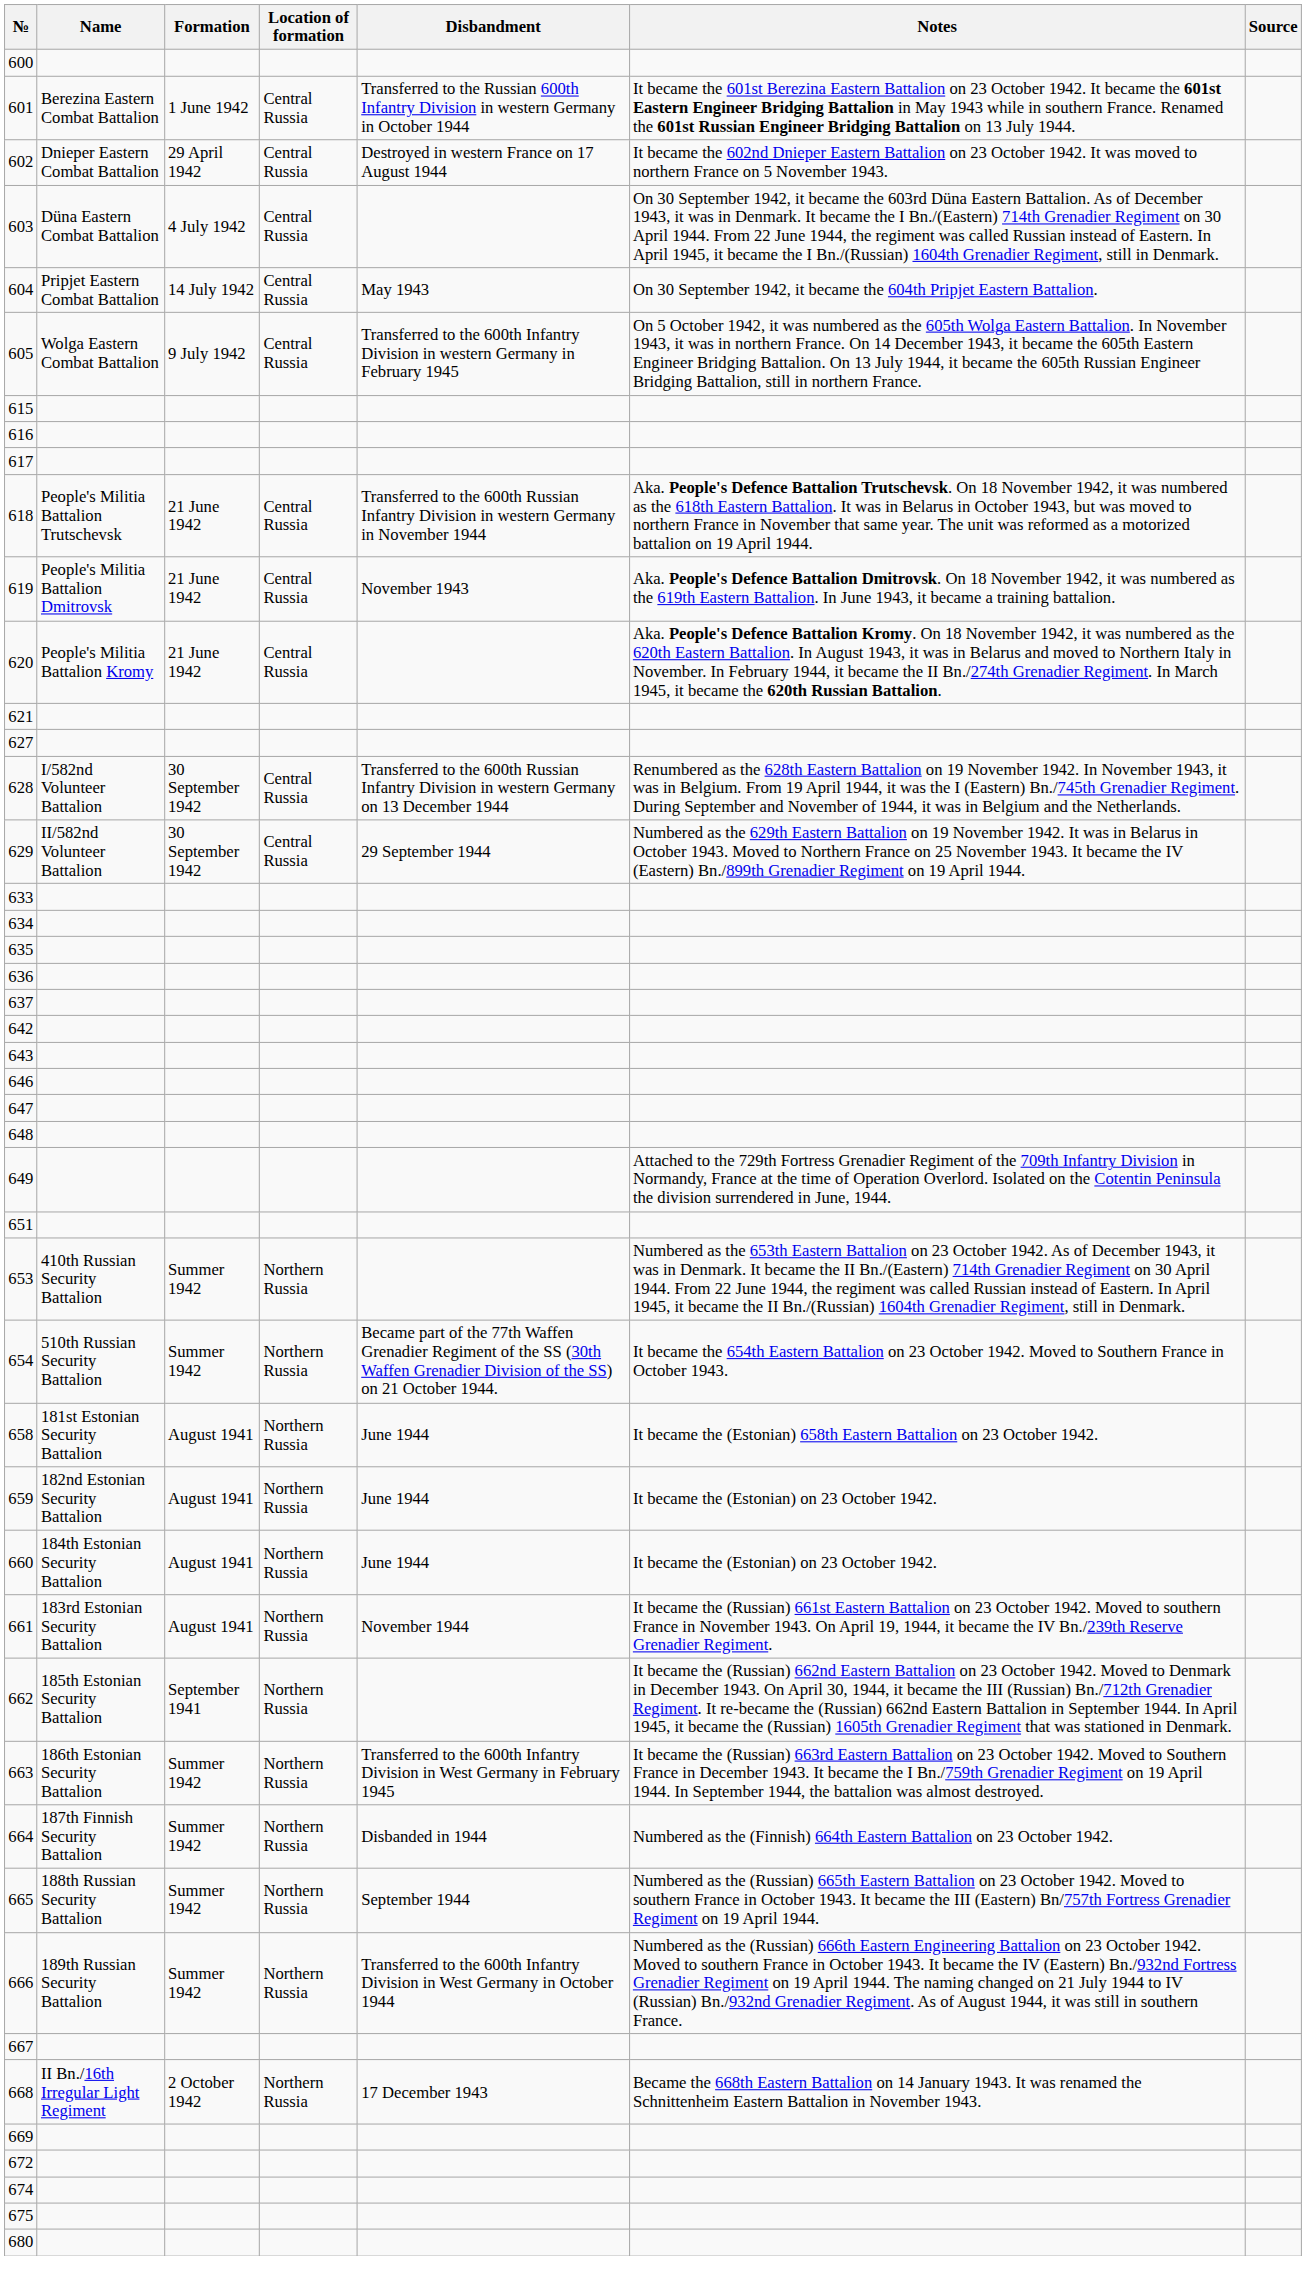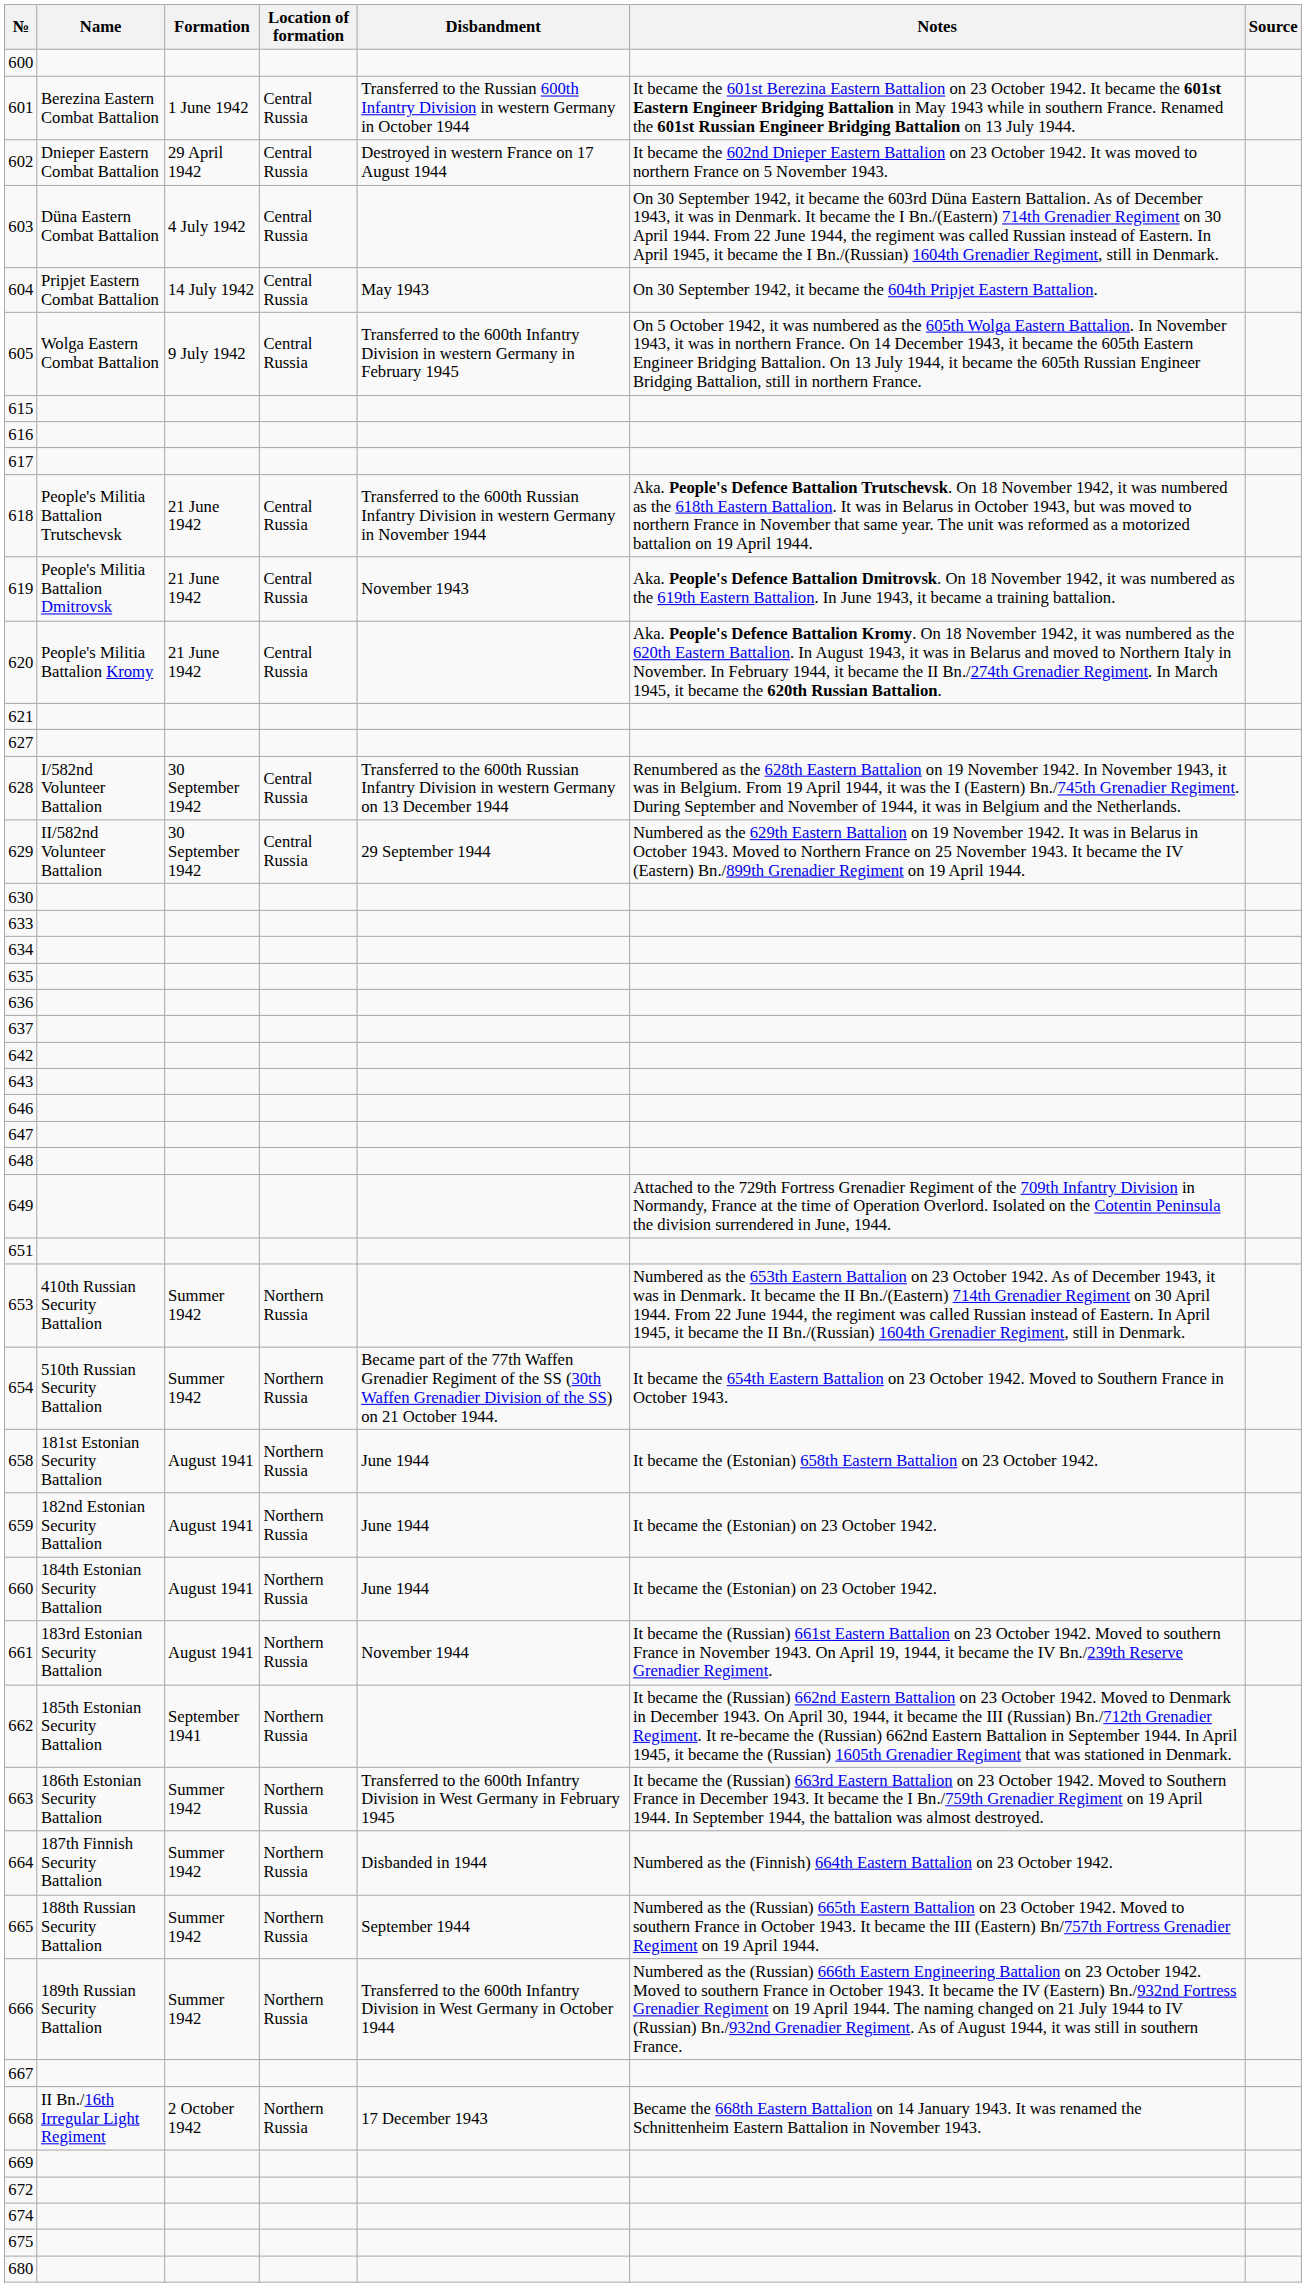+ row: 630
